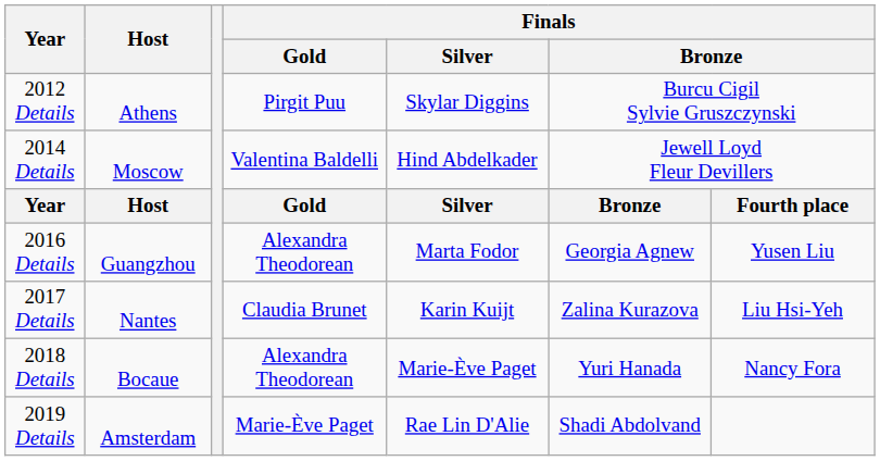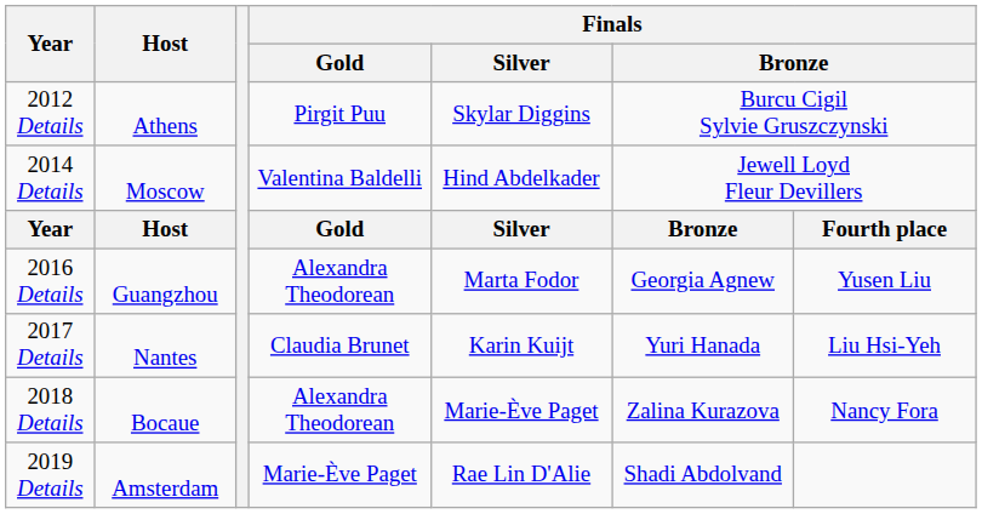2017 Details | column 6: Zalina Kurazova -> Yuri Hanada
2018 Details | column 6: Yuri Hanada -> Zalina Kurazova
